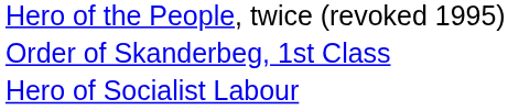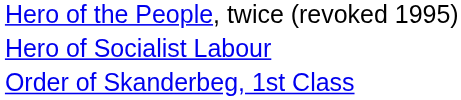rows swapped: Hero of Socialist Labour <-> Order of Skanderbeg, 1st Class
